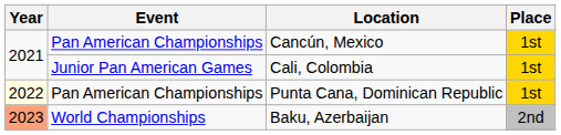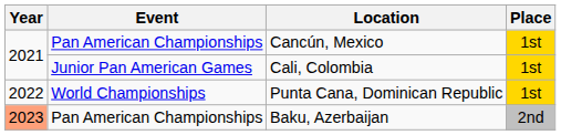Punta Cana, Dominican Republic | Year: lightyellow background -> no background
Punta Cana, Dominican Republic | Event: Pan American Championships -> World Championships
Baku, Azerbaijan | Event: World Championships -> Pan American Championships
